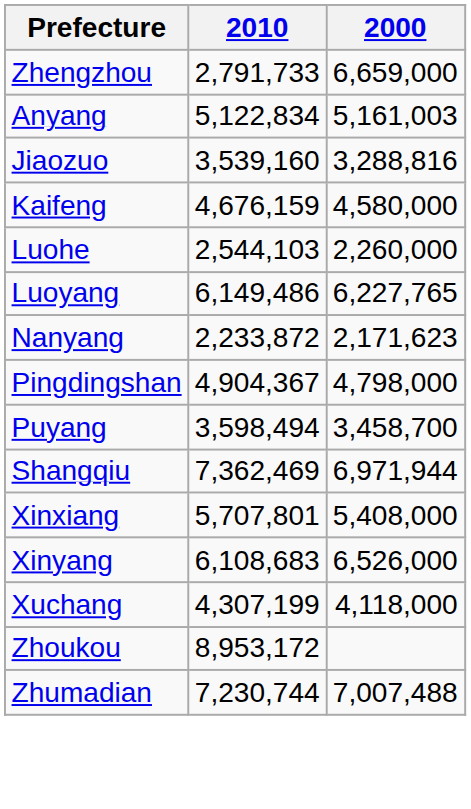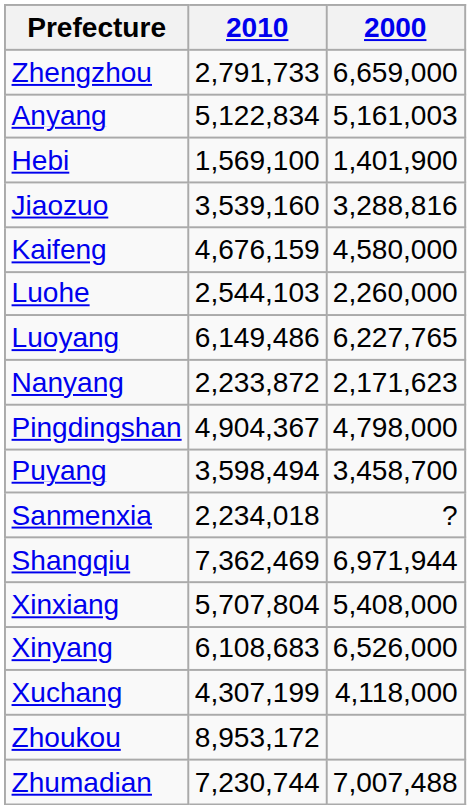+ row: Hebi | 1,569,100 | 1,401,900
+ row: Sanmenxia | 2,234,018 | ?
Xinxiang | 2010: 5,707,801 -> 5,707,804
